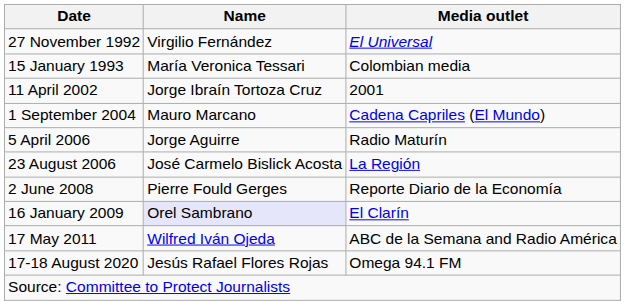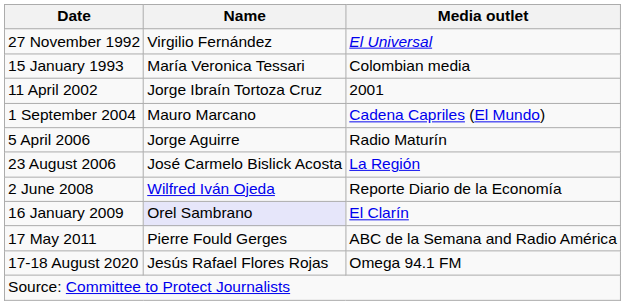2 June 2008 | Name: Pierre Fould Gerges -> Wilfred Iván Ojeda
17 May 2011 | Name: Wilfred Iván Ojeda -> Pierre Fould Gerges
